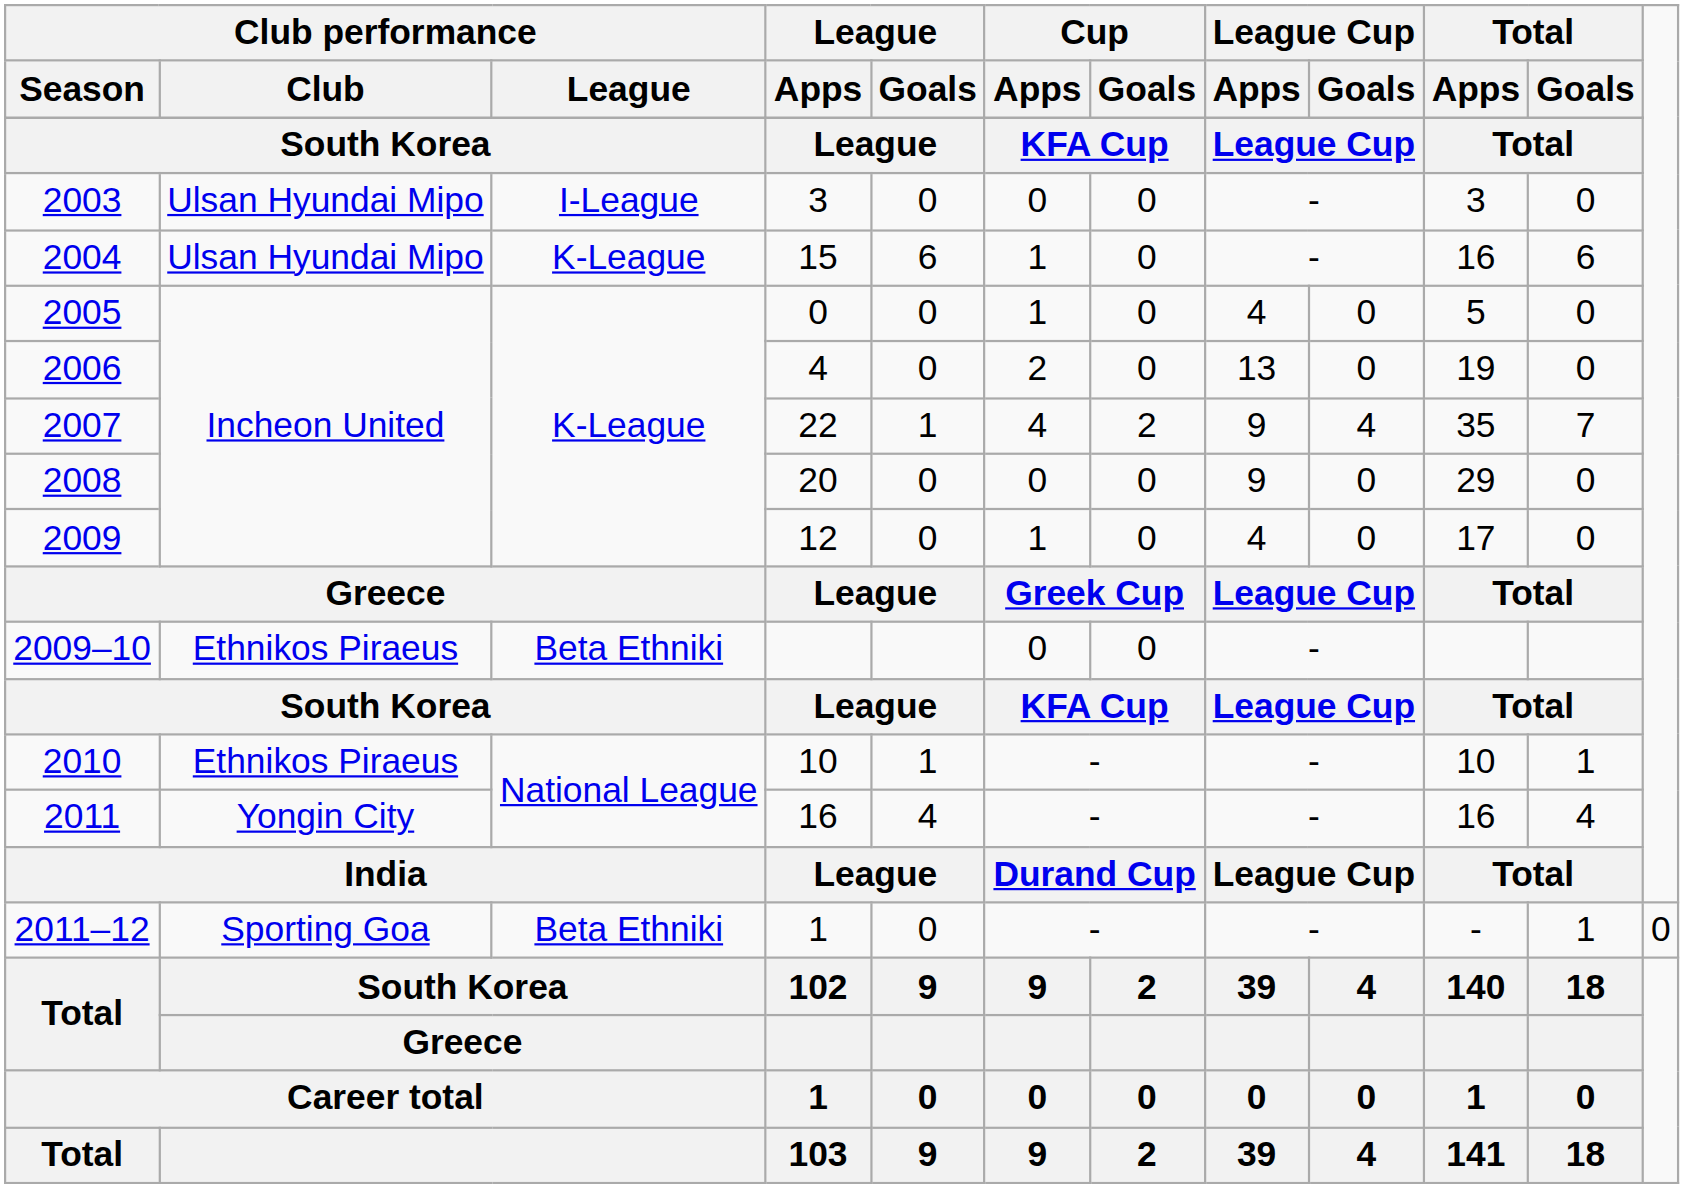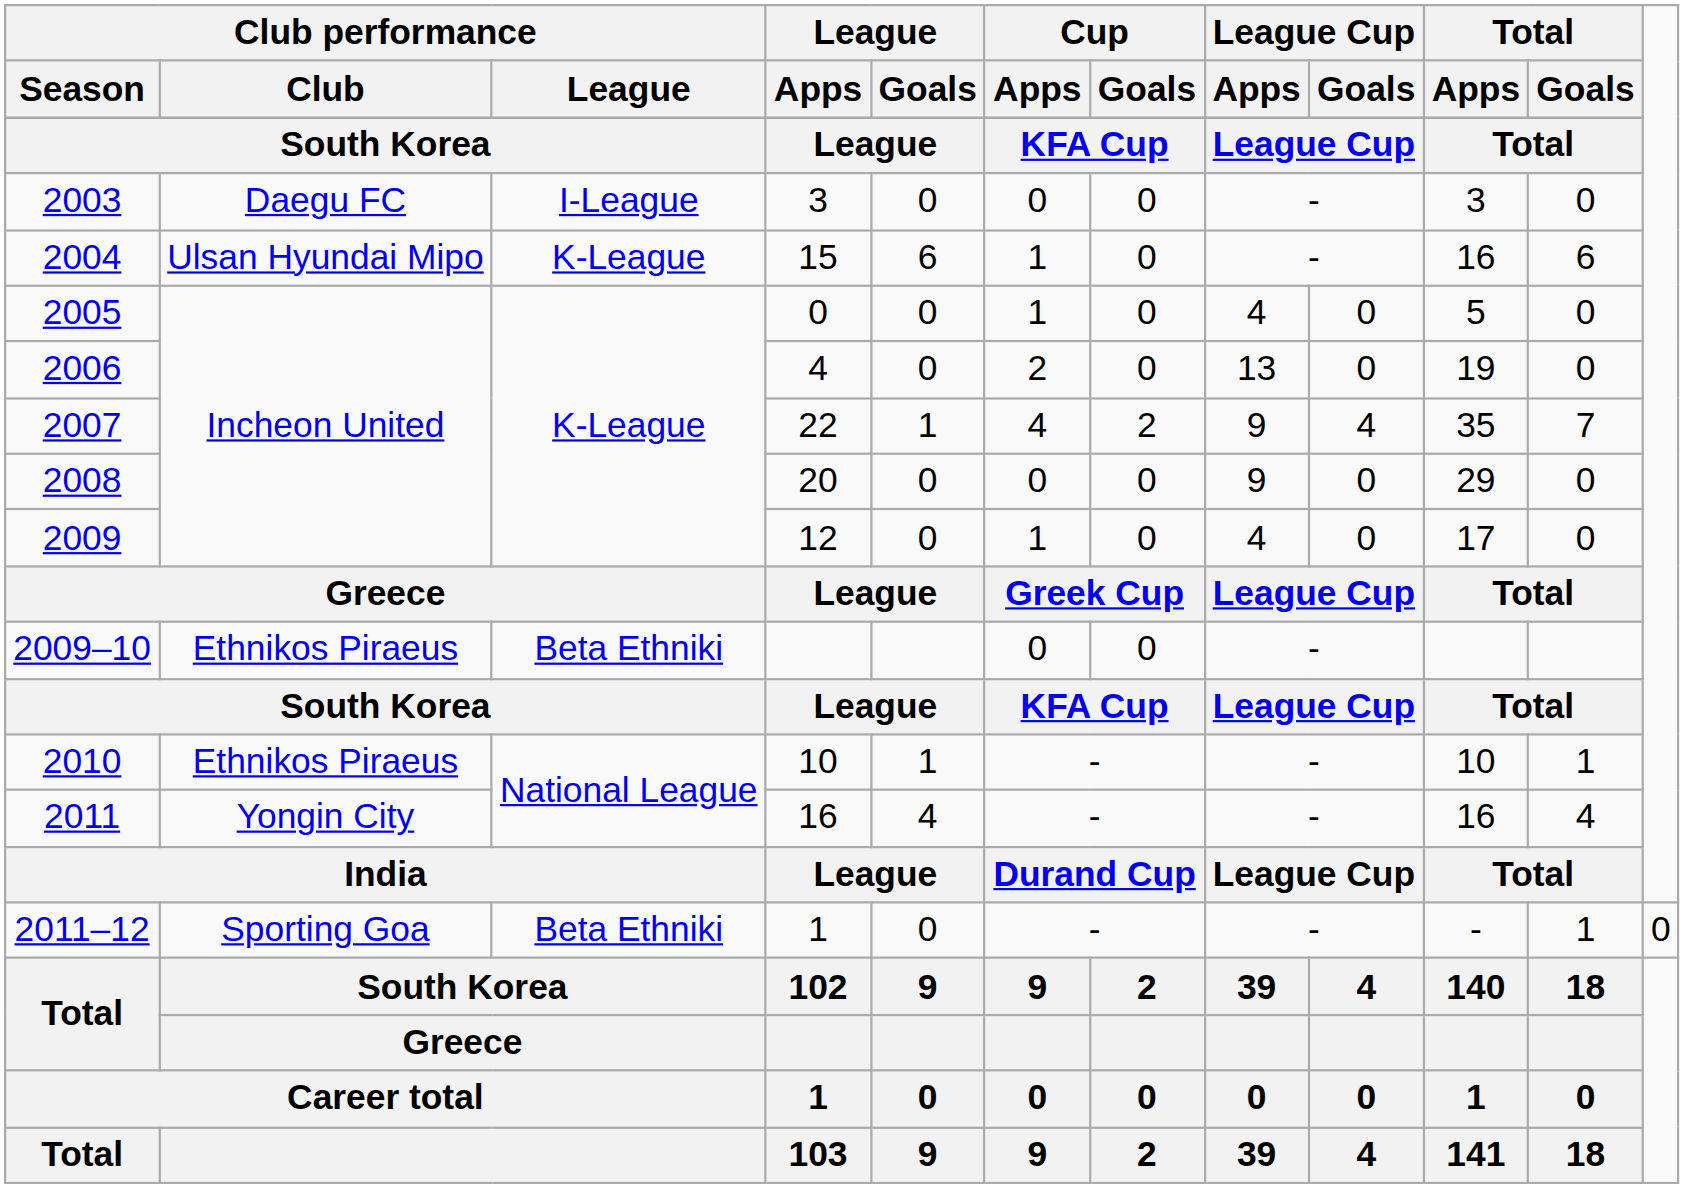2003 | Club performance / Club: Ulsan Hyundai Mipo -> Daegu FC
